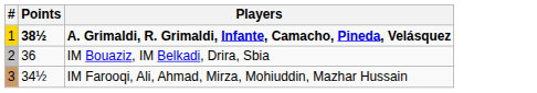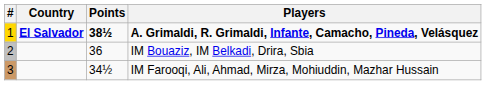+ column: Country | El Salvador
